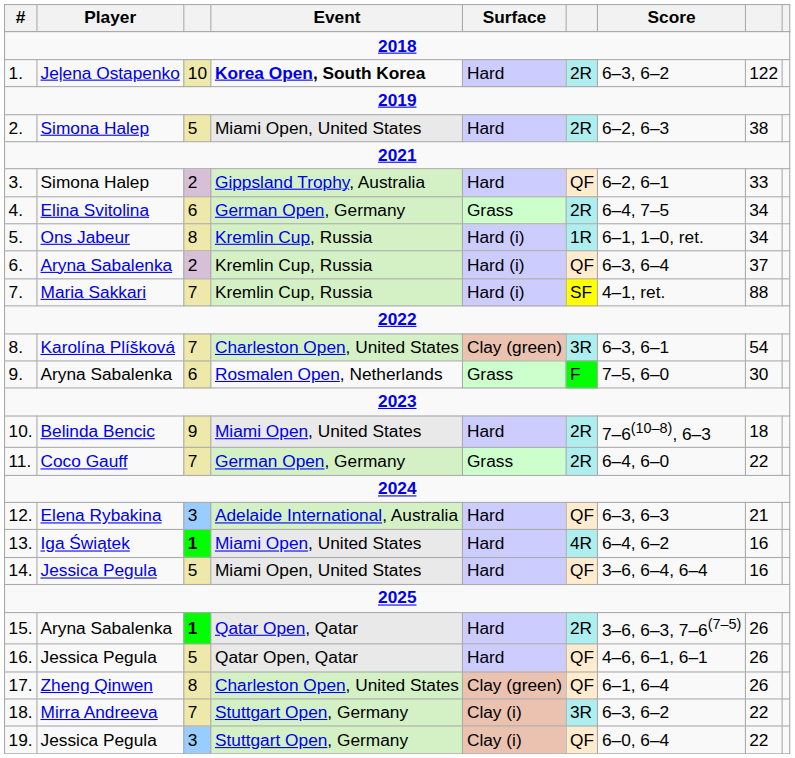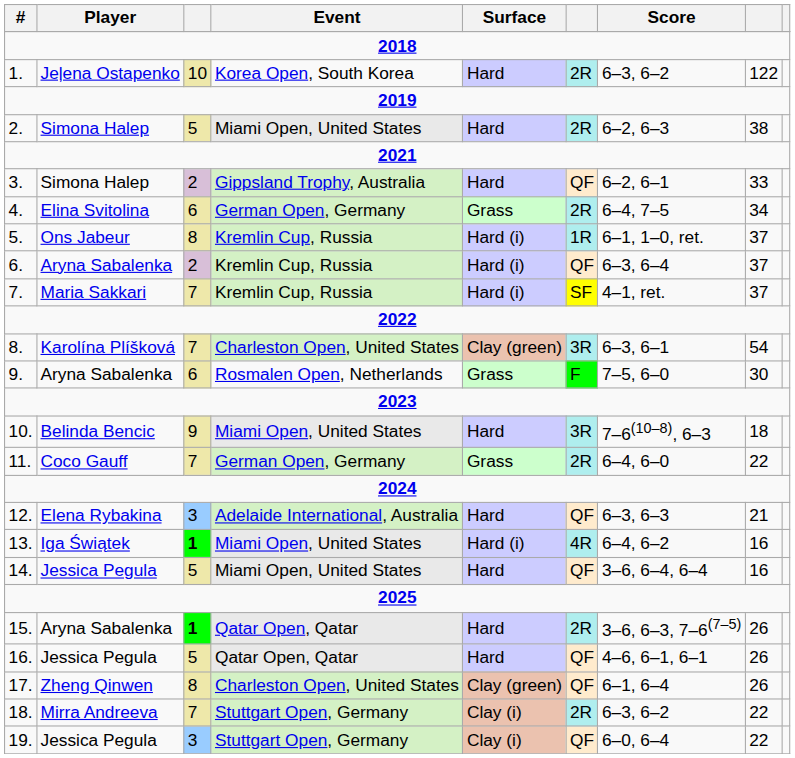1. | Event: bold -> normal
5. | column 8: 34 -> 37
7. | column 8: 88 -> 37
10. | column 6: 2R -> 3R
13. | Surface: Hard -> Hard (i)
18. | column 6: 3R -> 2R
